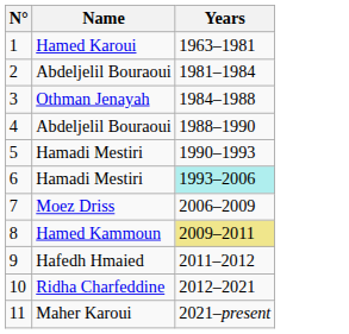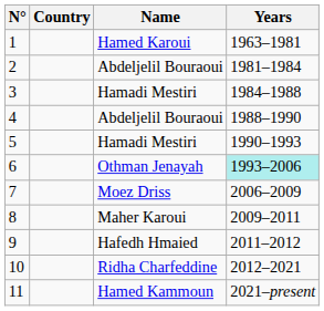+ column: Country
3 | Name: Othman Jenayah -> Hamadi Mestiri
6 | Name: Hamadi Mestiri -> Othman Jenayah
8 | Name: Hamed Kammoun -> Maher Karoui
8 | Years: khaki background -> no background
11 | Name: Maher Karoui -> Hamed Kammoun
